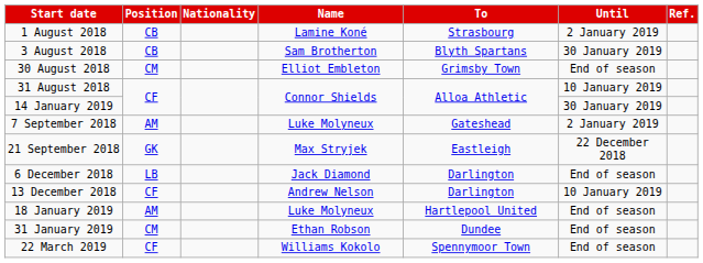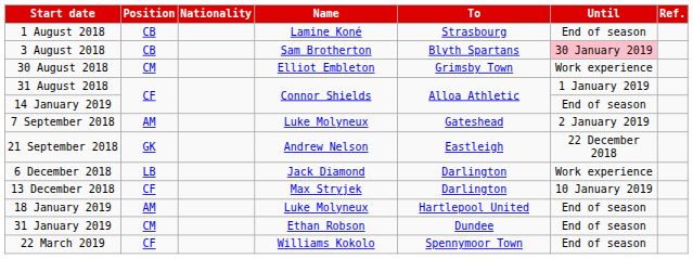1 August 2018 | Until: 2 January 2019 -> End of season
3 August 2018 | Until: no background -> pink background
30 August 2018 | Until: End of season -> Work experience
31 August 2018 | Until: 10 January 2019 -> 1 January 2019
14 January 2019 | Until: 30 January 2019 -> End of season
21 September 2018 | Name: Max Stryjek -> Andrew Nelson
6 December 2018 | Until: End of season -> Work experience
13 December 2018 | Name: Andrew Nelson -> Max Stryjek
